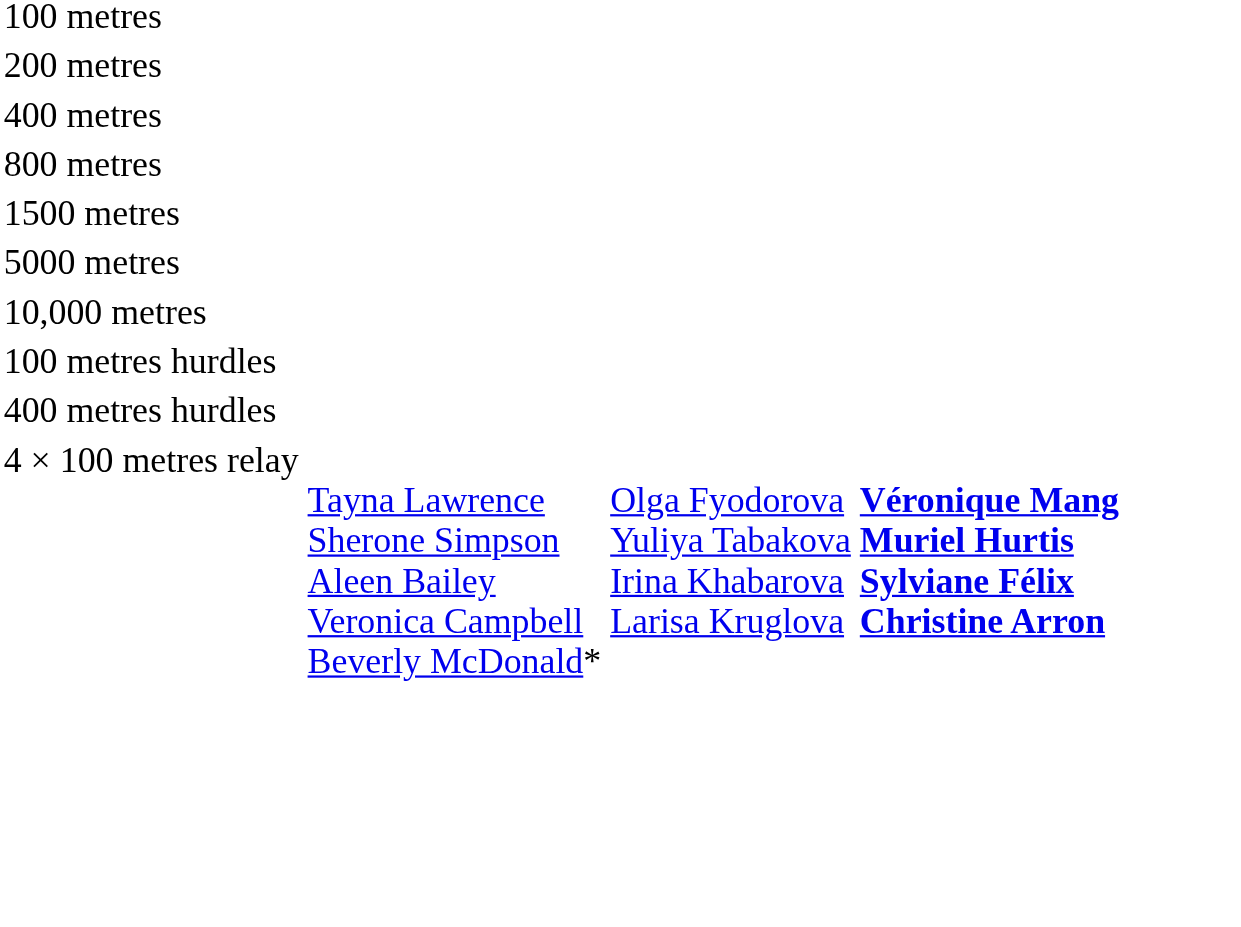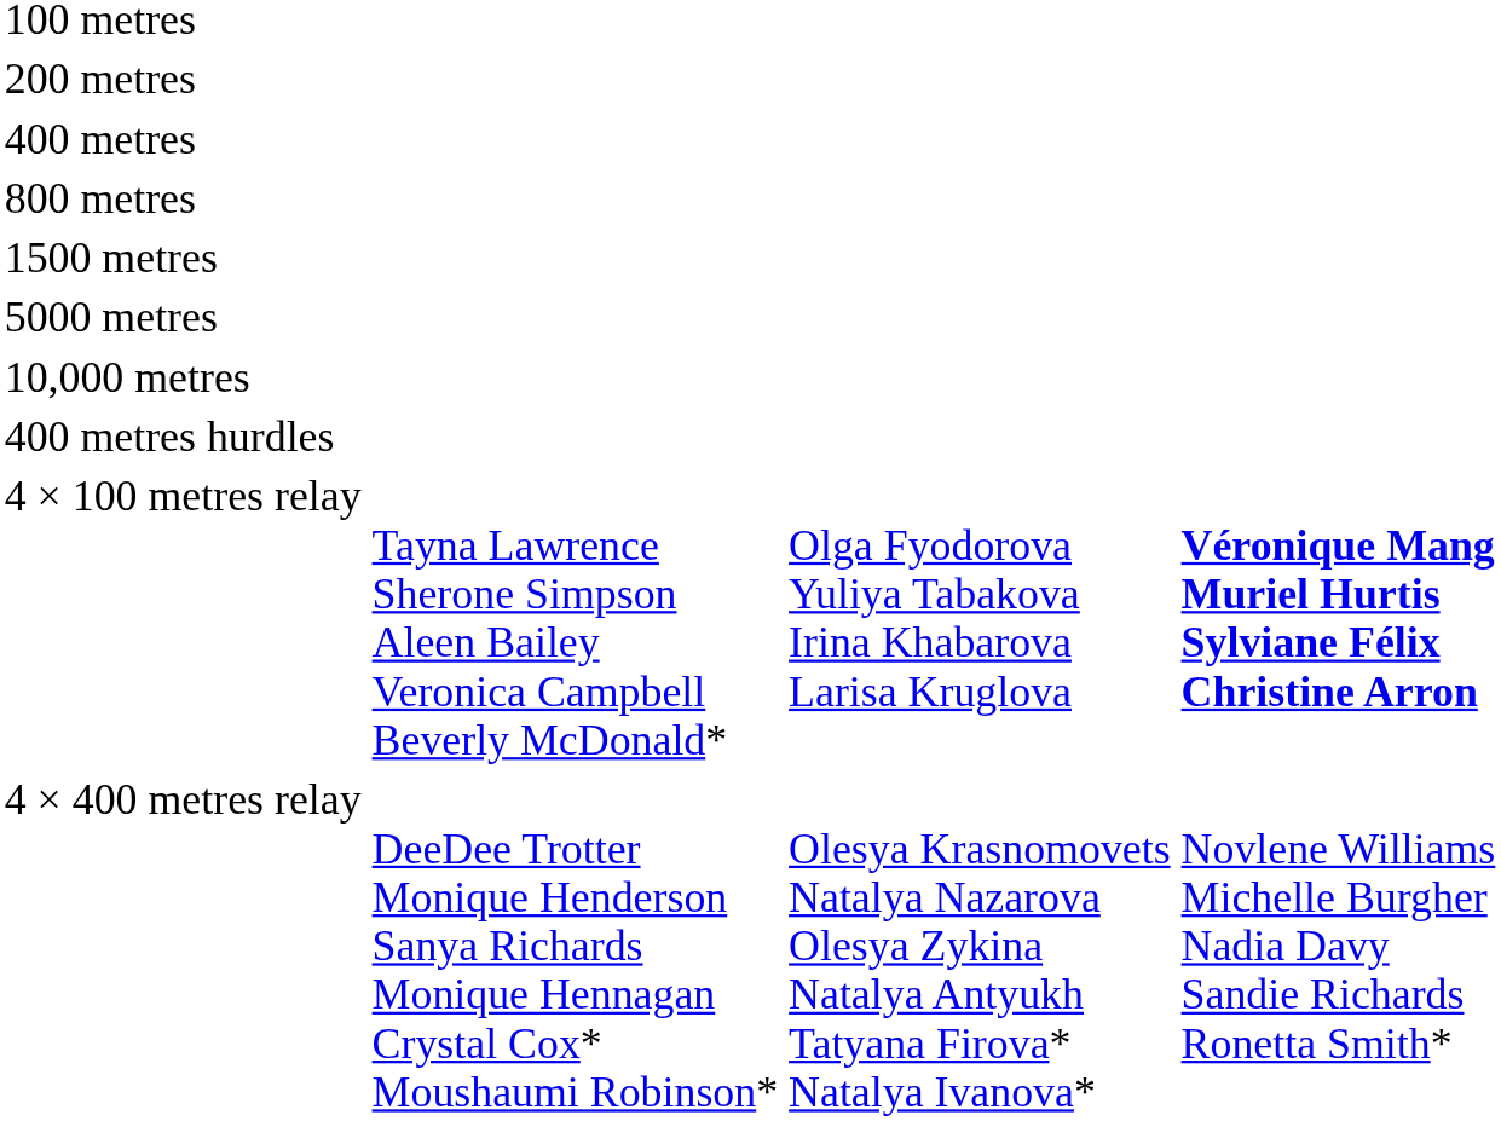- row: 100 metres hurdles
+ row: 4 × 400 metres relay | DeeDee Trotter Monique Henderson Sanya Richards Monique Hennagan Crystal Cox* Moushaumi Robinson* | Olesya Krasnomovets Natalya Nazarova Olesya Zykina Natalya Antyukh Tatyana Firova* Natalya Ivanova* | Novlene Williams Michelle Burgher Nadia Davy Sandie Richards Ronetta Smith*
